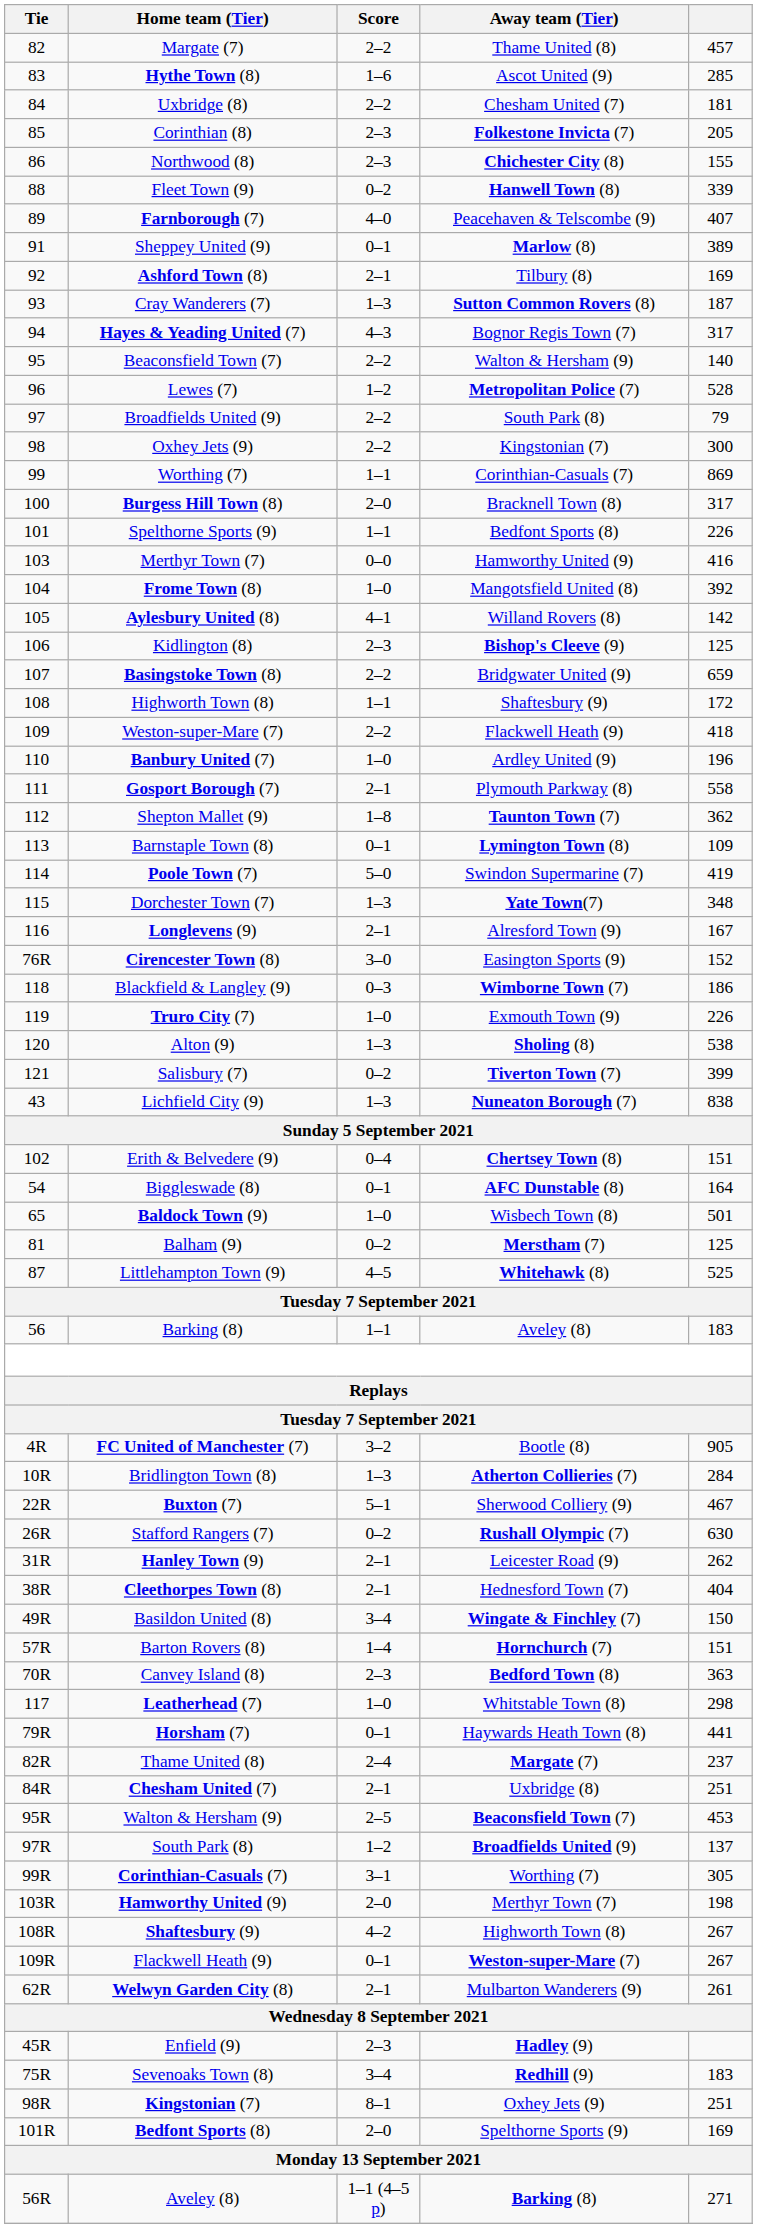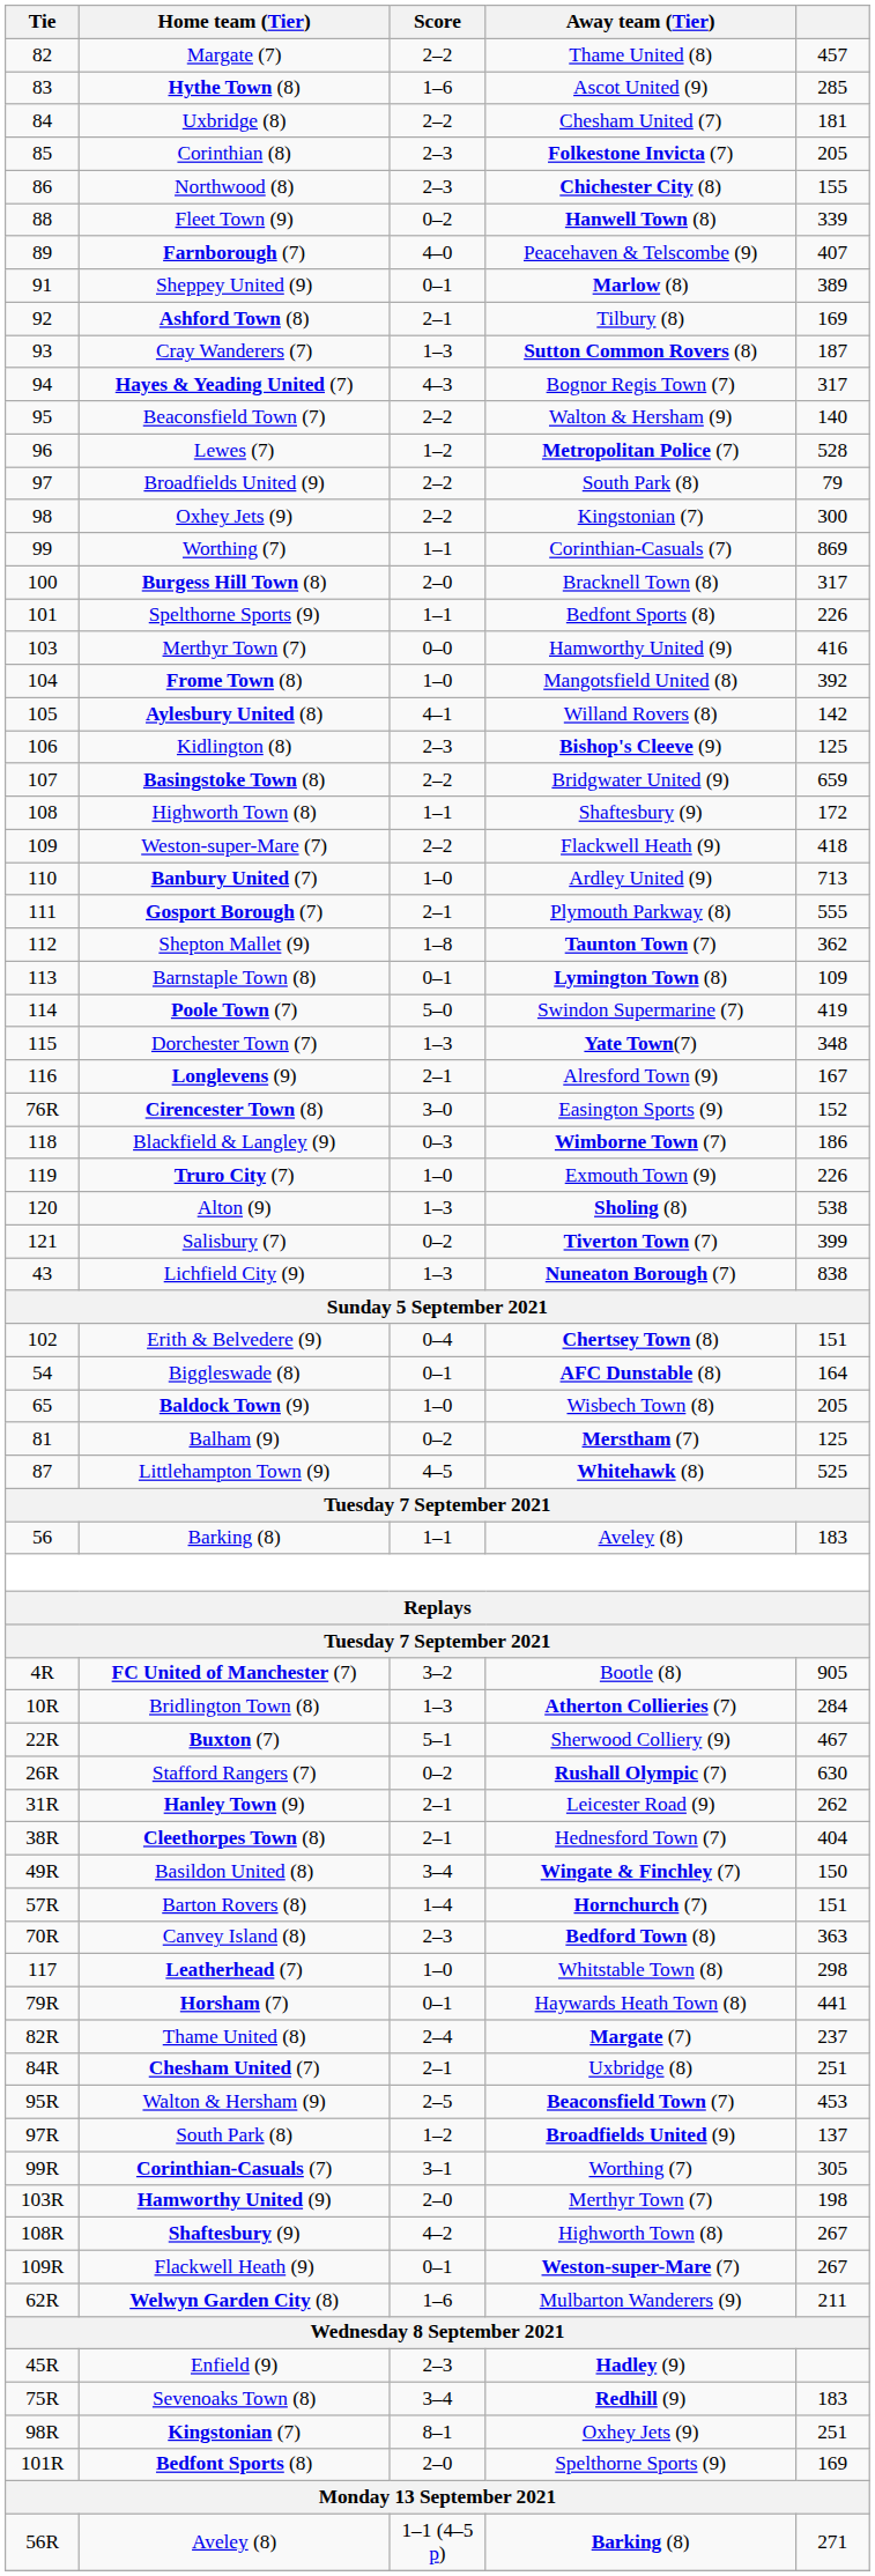Banbury United (7) | column 5: 196 -> 713
Gosport Borough (7) | column 5: 558 -> 555
Baldock Town (9) | column 5: 501 -> 205
Welwyn Garden City (8) | Score: 2–1 -> 1–6
Welwyn Garden City (8) | column 5: 261 -> 211
